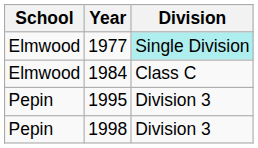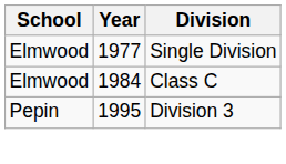1977 | Division: paleturquoise background -> no background
- row: Pepin | 1998 | Division 3
